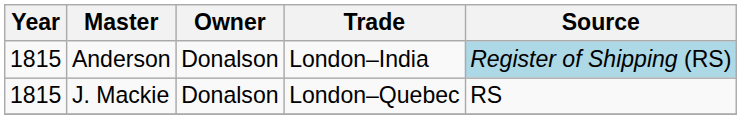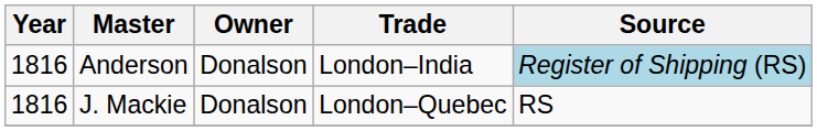Anderson | Year: 1815 -> 1816
J. Mackie | Year: 1815 -> 1816
